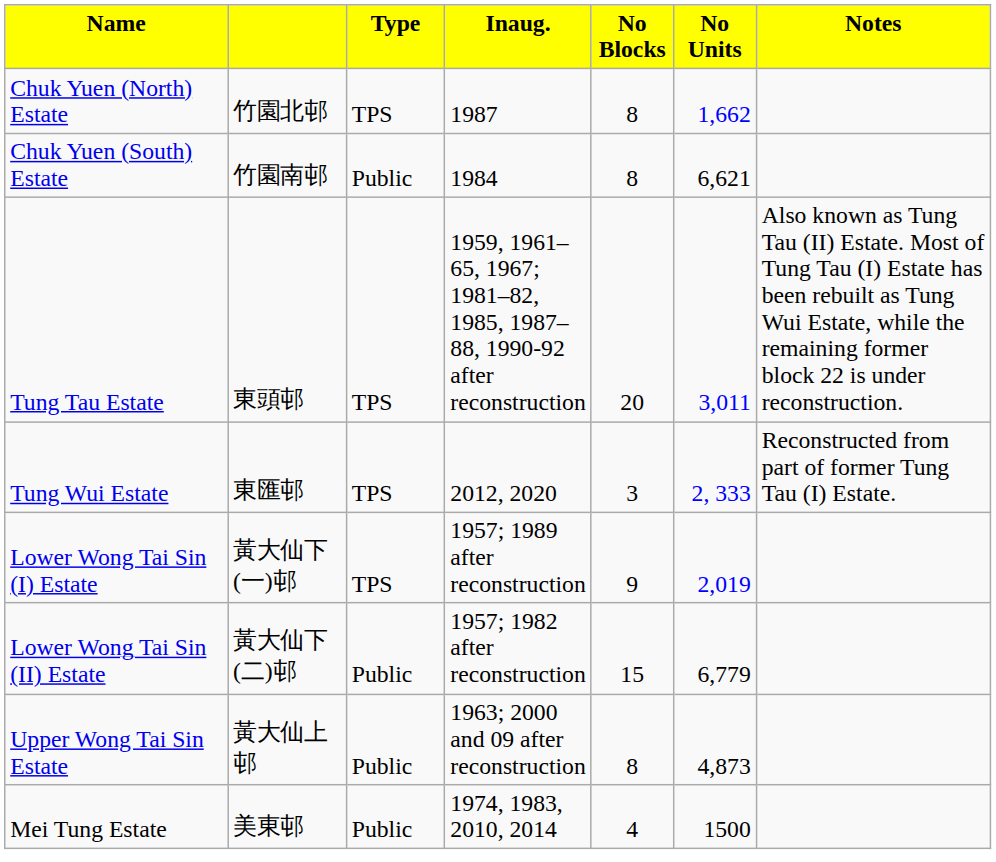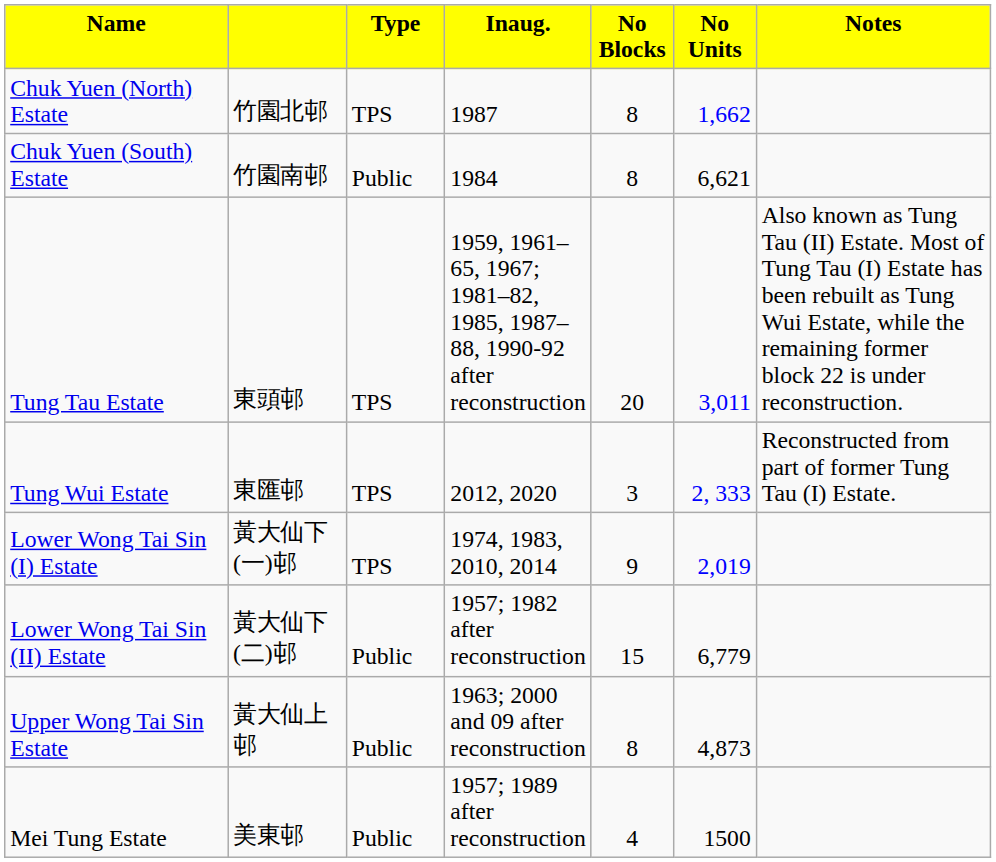Lower Wong Tai Sin (I) Estate | column 4: 1957; 1989 after reconstruction -> 1974, 1983, 2010, 2014
Mei Tung Estate | column 4: 1974, 1983, 2010, 2014 -> 1957; 1989 after reconstruction
